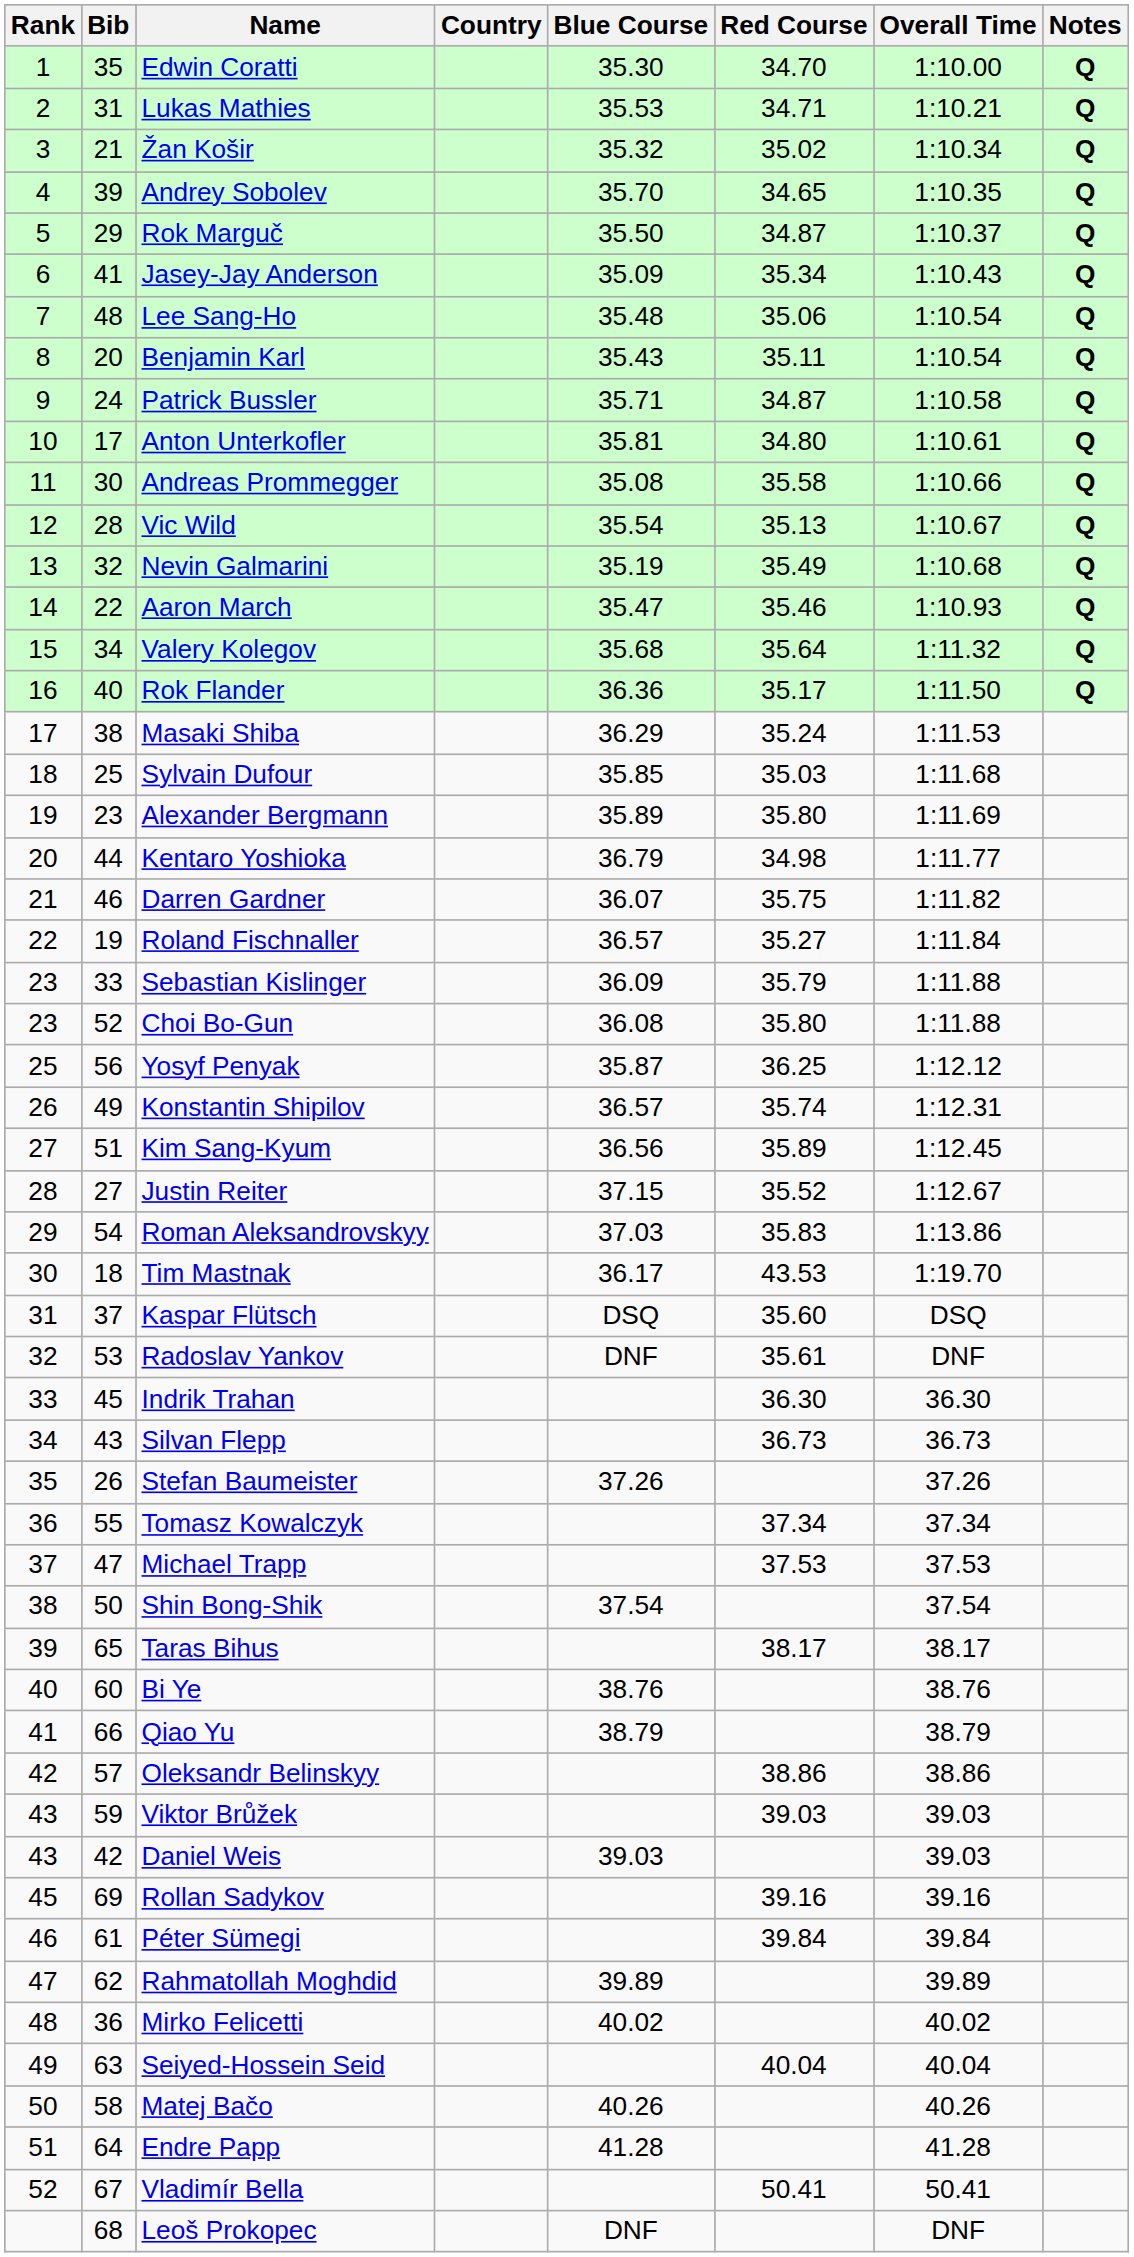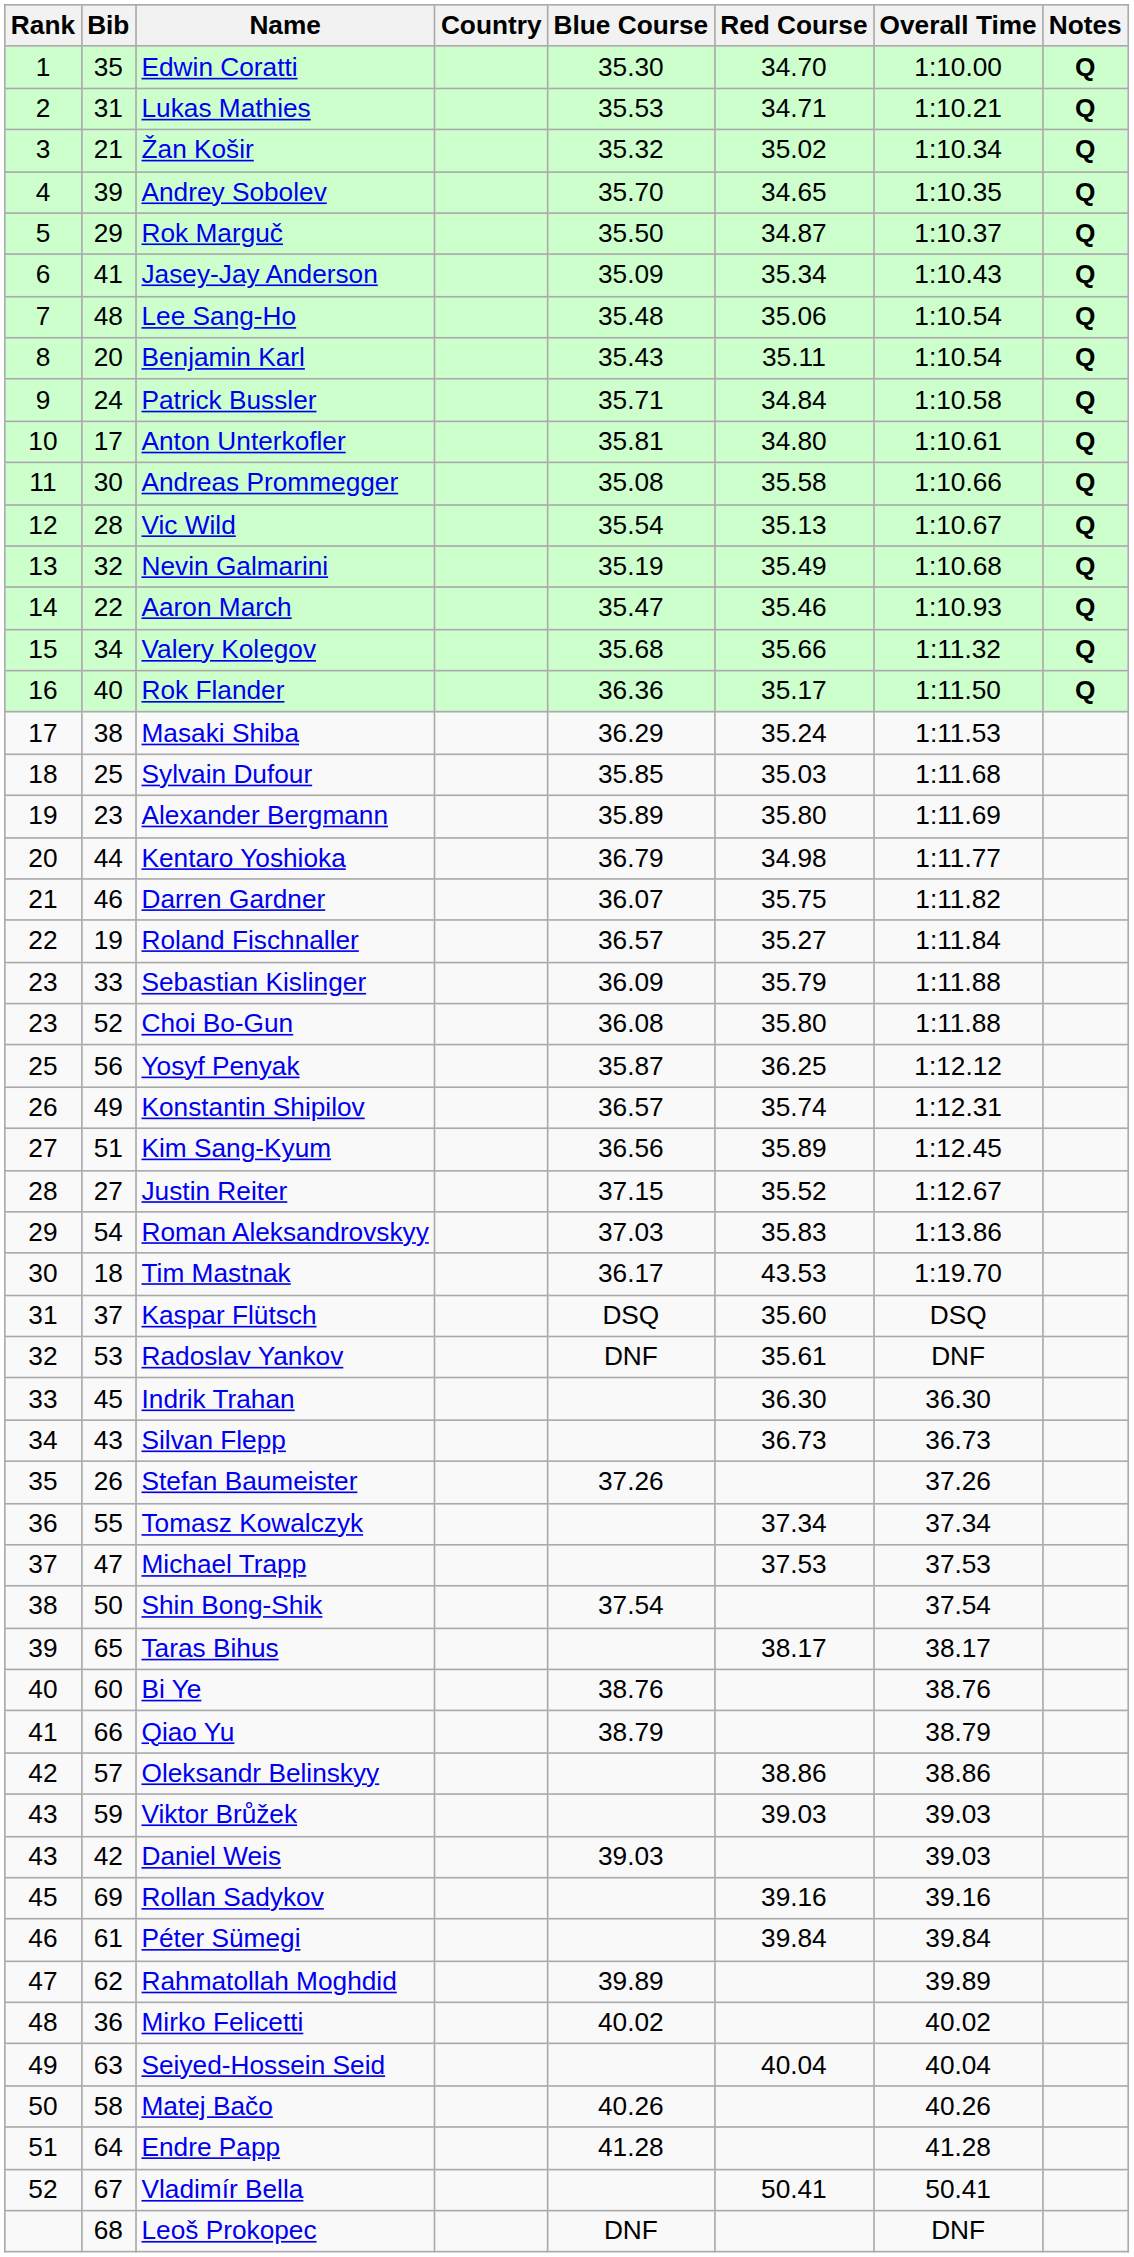Patrick Bussler | Red Course: 34.87 -> 34.84
Valery Kolegov | Red Course: 35.64 -> 35.66
